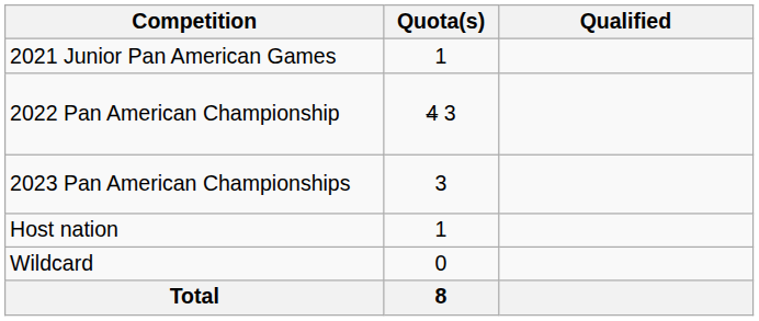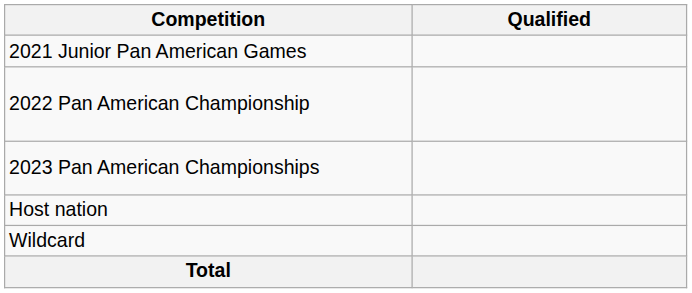- column: Quota(s) | 1 | 4 3 | 3 | 1 | 0 | 8
